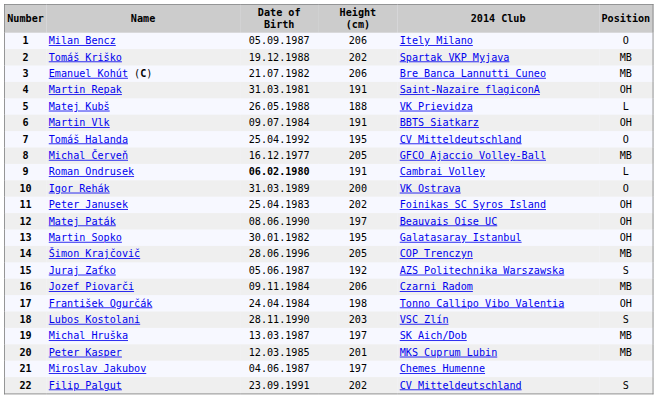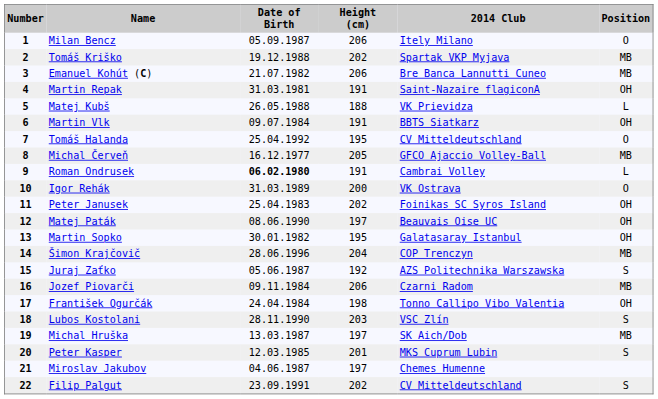Šimon Krajčovič | Height (cm): 205 -> 204
Peter Kasper | Position: MB -> S
